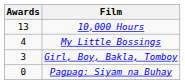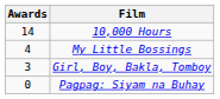10,000 Hours | Awards: 13 -> 14
